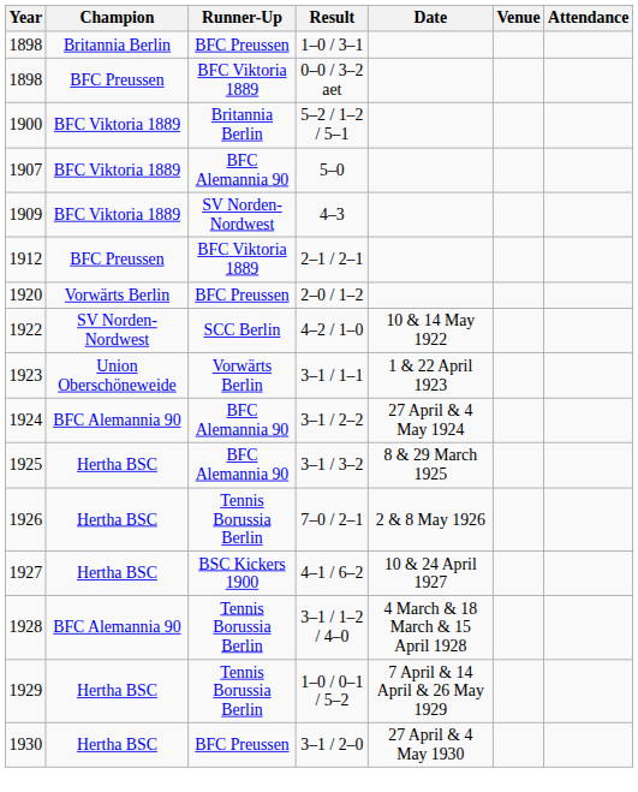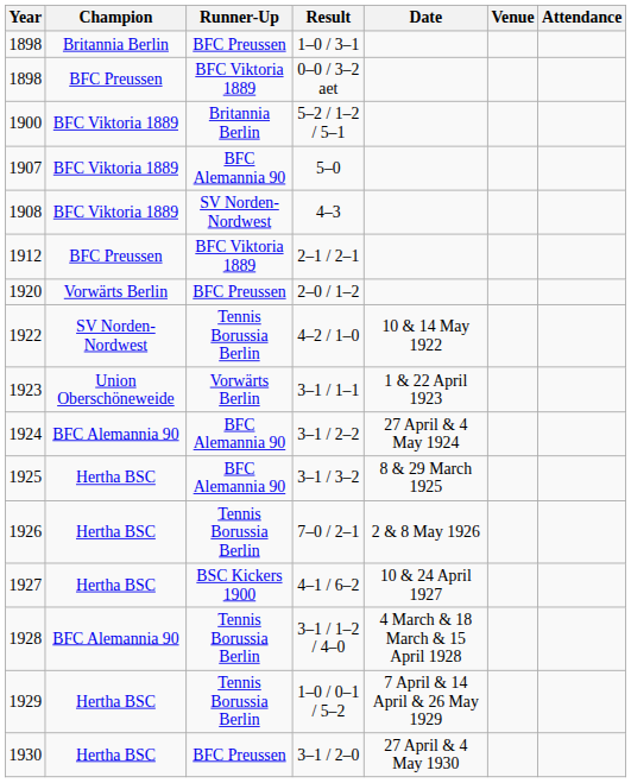4–3 | Year: 1909 -> 1908
4–2 / 1–0 | Runner-Up: SCC Berlin -> Tennis Borussia Berlin
